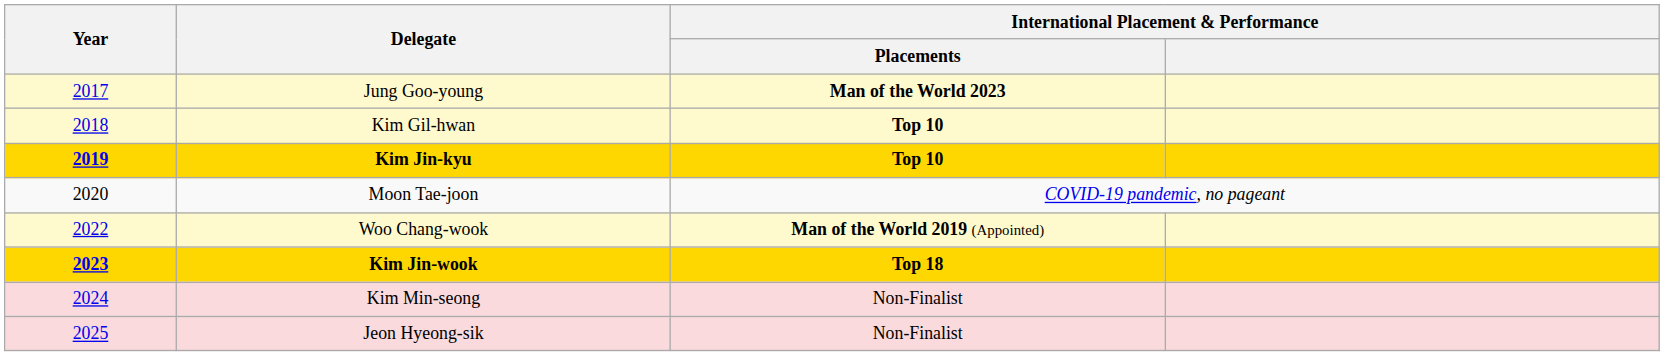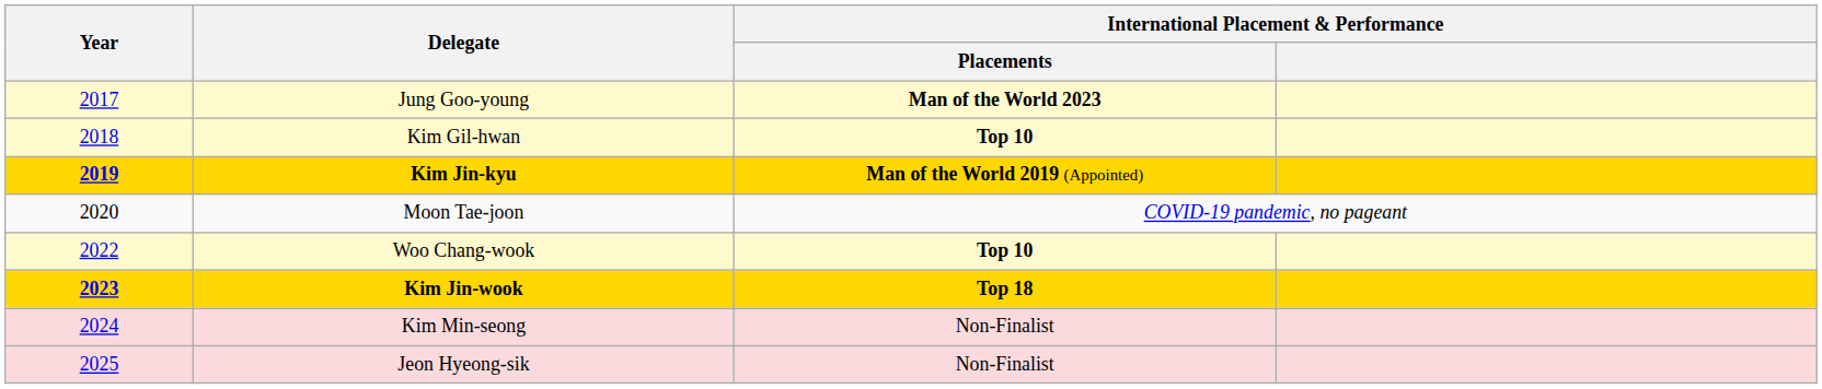Kim Jin-kyu | International Placement & Performance / Placements: Top 10 -> Man of the World 2019 (Appointed)
Woo Chang-wook | International Placement & Performance / Placements: Man of the World 2019 (Appointed) -> Top 10
